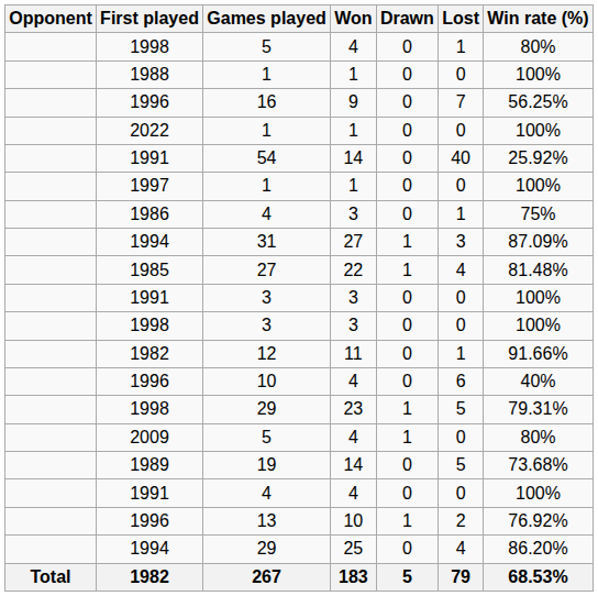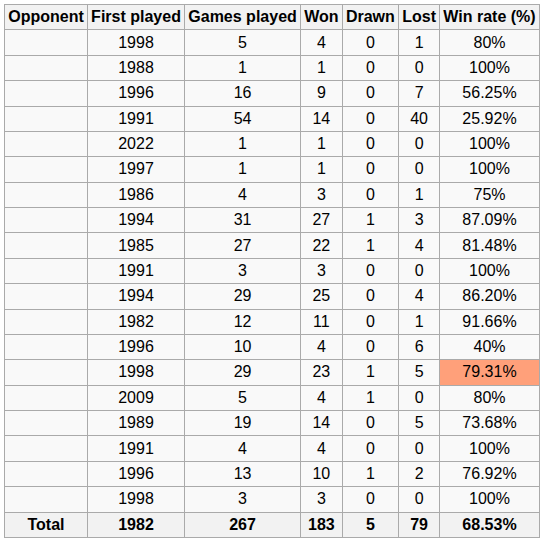rows swapped: 54 <-> 2022 / 1
rows swapped: 1998 / 3 <-> 1994 / 29
1998 / 29 | Win rate (%): no background -> lightsalmon background
